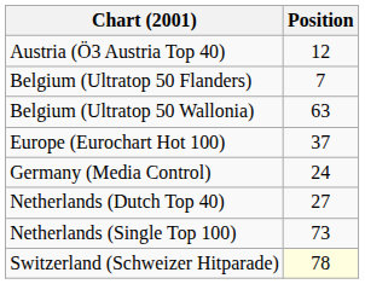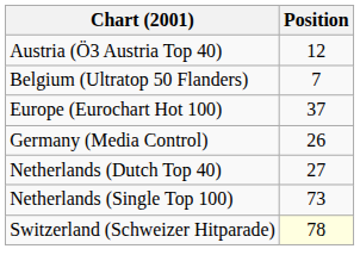- row: Belgium (Ultratop 50 Wallonia) | 63
Germany (Media Control) | Position: 24 -> 26
